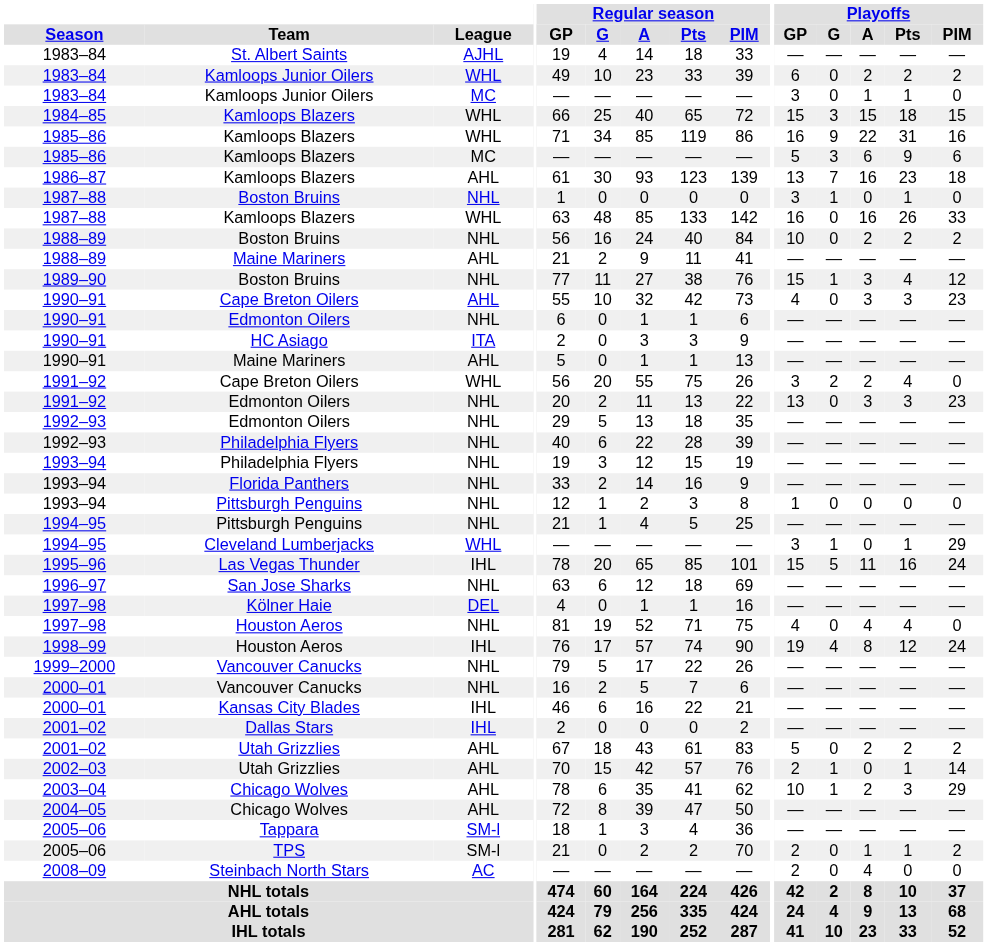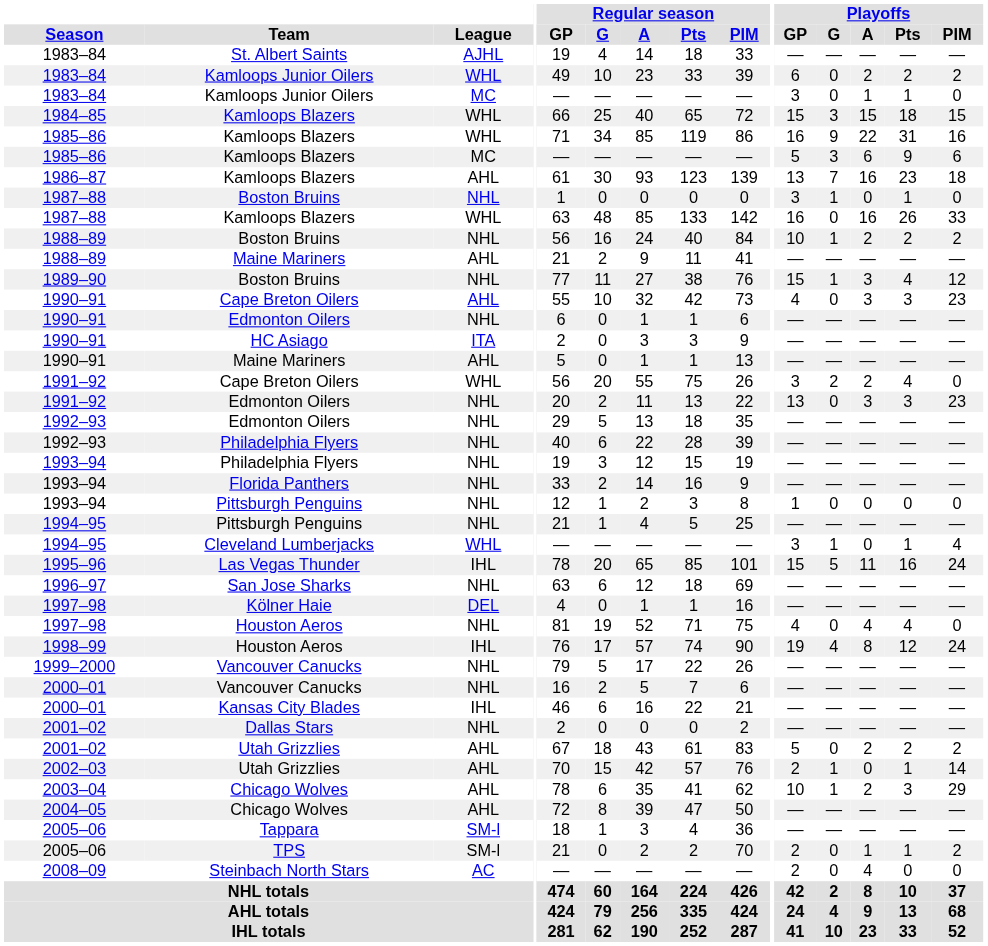1988–89 / Boston Bruins | Playoffs / G: 0 -> 1
1994–95 / Cleveland Lumberjacks | Playoffs / PIM: 29 -> 4
2001–02 / Dallas Stars | League: IHL -> NHL
